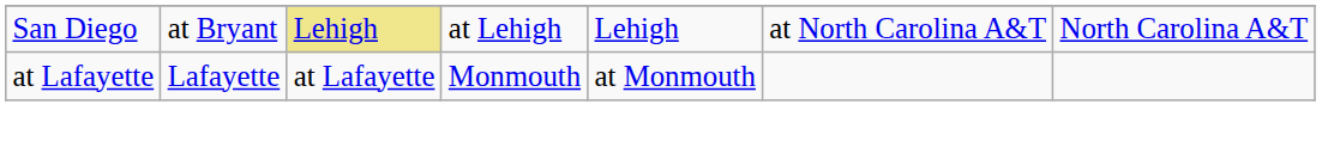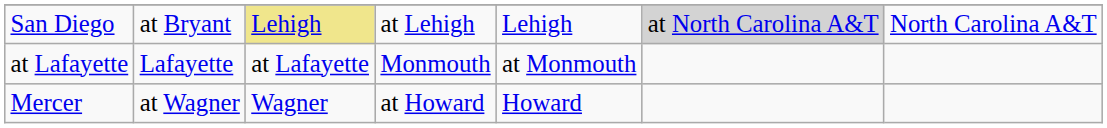San Diego | column 6: no background -> lightgrey background
+ row: Mercer | at Wagner | Wagner | at Howard | Howard
